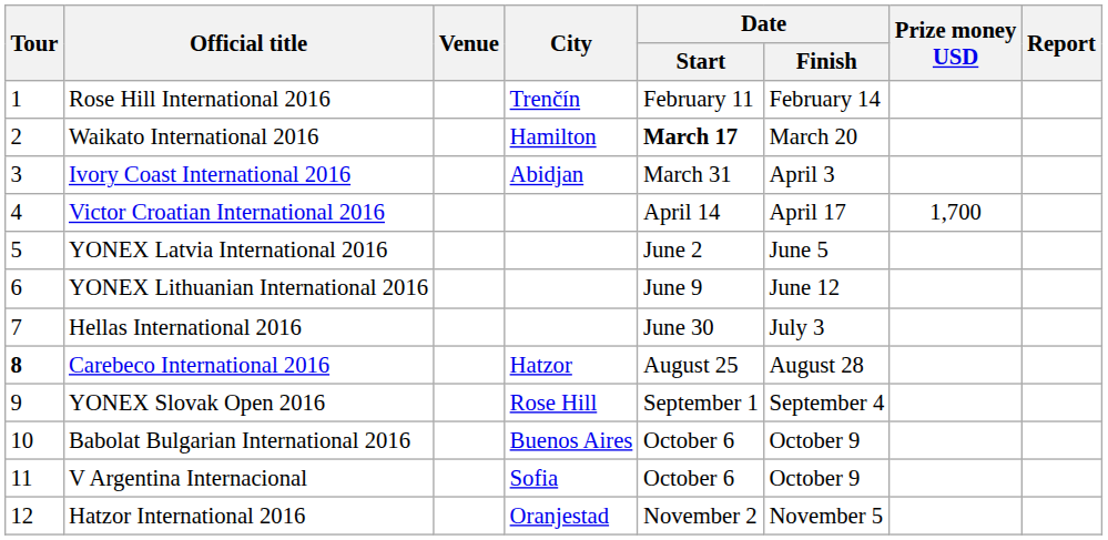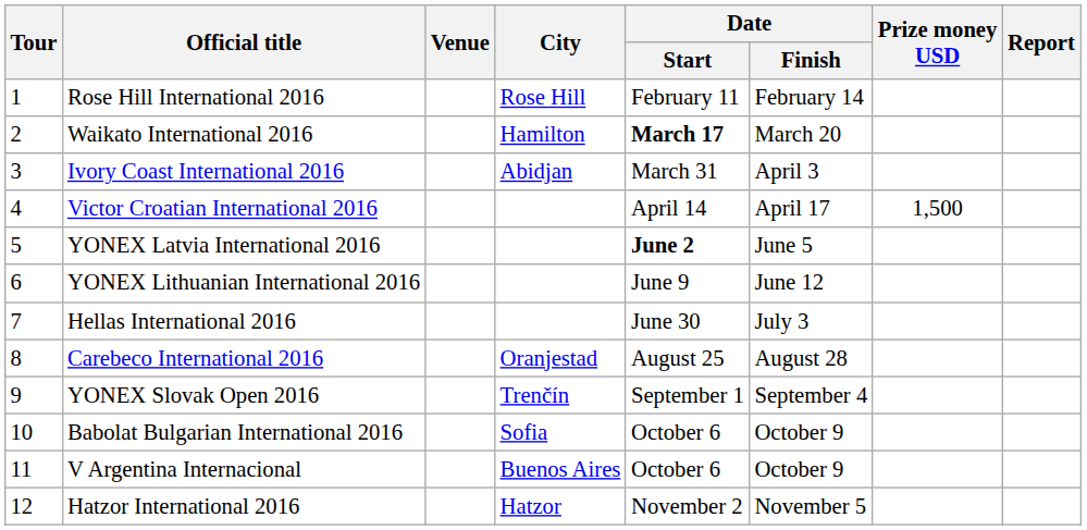Rose Hill International 2016 | City: Trenčín -> Rose Hill
Victor Croatian International 2016 | Prize money USD: 1,700 -> 1,500
YONEX Latvia International 2016 | Date / Start: normal -> bold
Carebeco International 2016 | Tour: bold -> normal
Carebeco International 2016 | City: Hatzor -> Oranjestad
YONEX Slovak Open 2016 | City: Rose Hill -> Trenčín
Babolat Bulgarian International 2016 | City: Buenos Aires -> Sofia
V Argentina Internacional | City: Sofia -> Buenos Aires
Hatzor International 2016 | City: Oranjestad -> Hatzor
